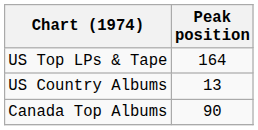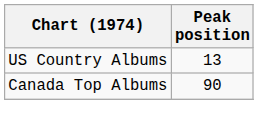- row: US Top LPs & Tape | 164
